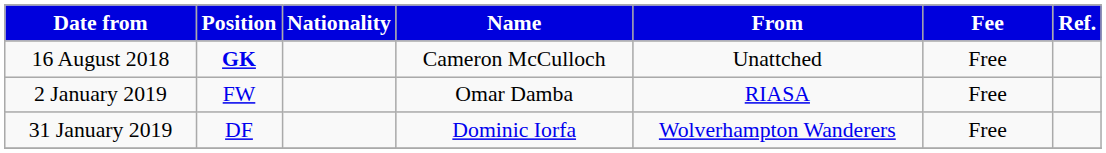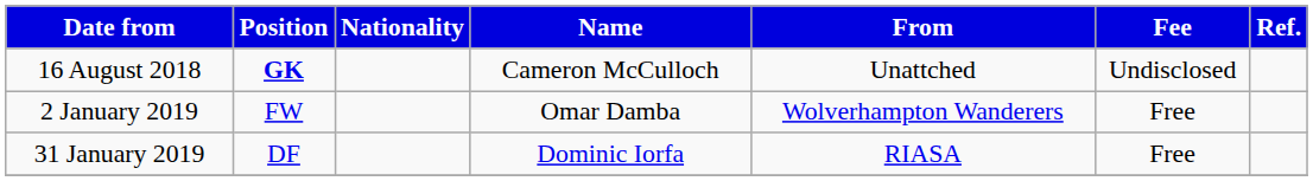16 August 2018 | Fee: Free -> Undisclosed
2 January 2019 | From: RIASA -> Wolverhampton Wanderers
31 January 2019 | From: Wolverhampton Wanderers -> RIASA
